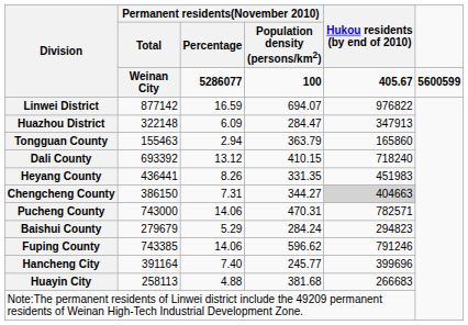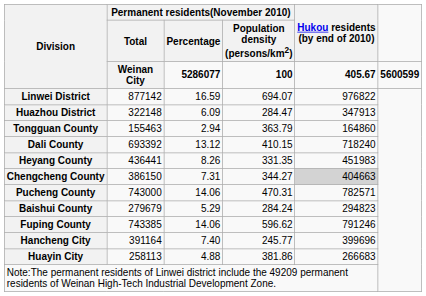Tongguan County | Hukou residents (by end of 2010): 165860 -> 164860
Huayin City | column 4: 381.68 -> 381.86
